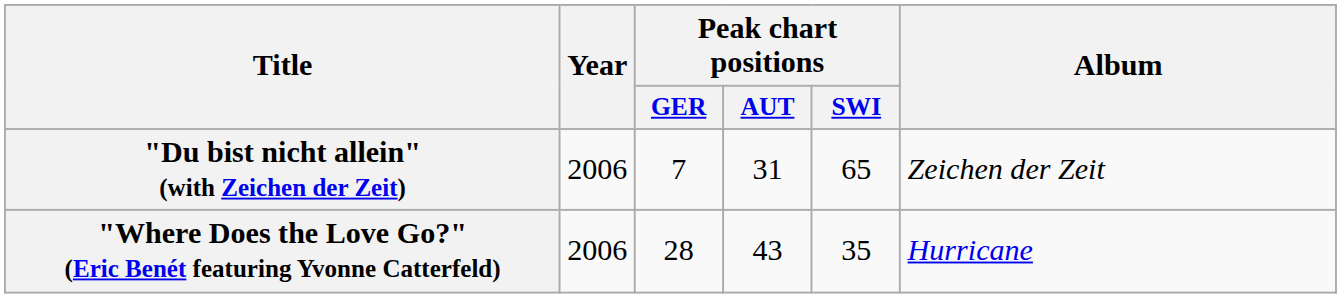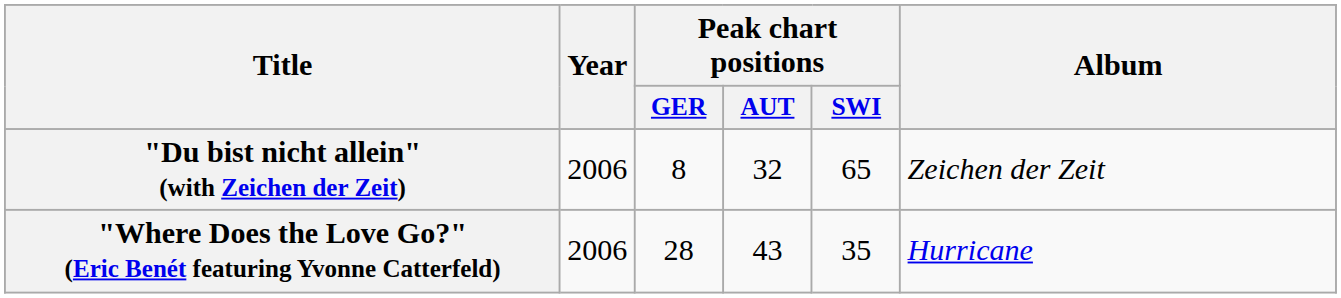"Du bist nicht allein" (with Zeichen der Zeit) | Peak chart positions / GER: 7 -> 8
"Du bist nicht allein" (with Zeichen der Zeit) | Peak chart positions / AUT: 31 -> 32
